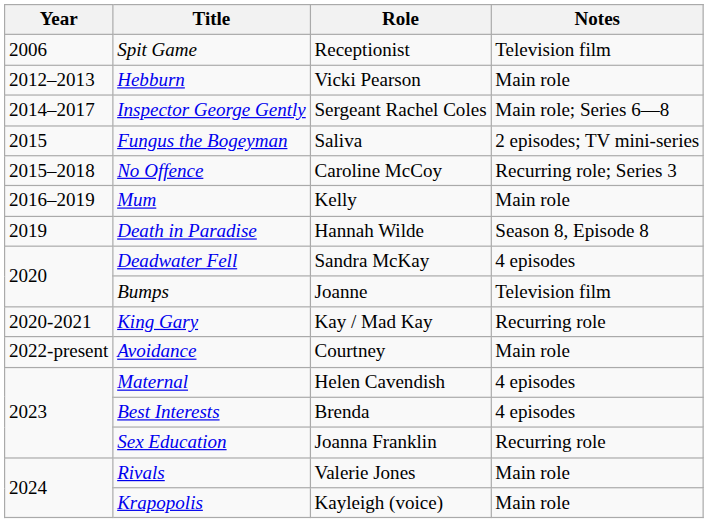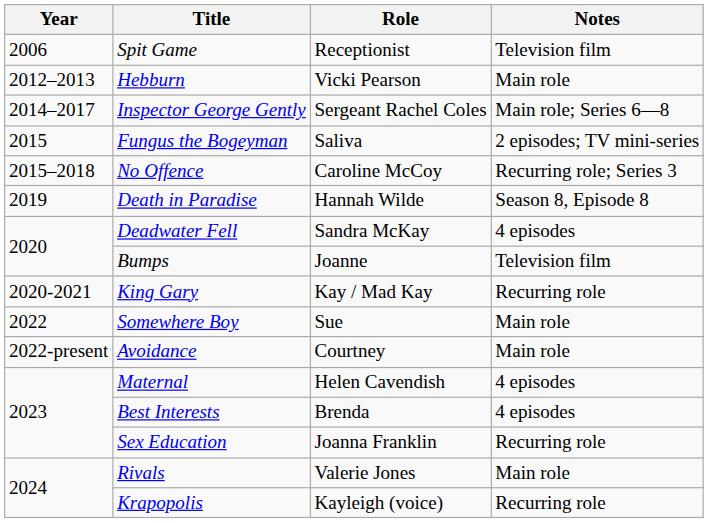- row: 2016–2019 | Mum | Kelly | Main role
+ row: 2022 | Somewhere Boy | Sue | Main role
Krapopolis | Notes: Main role -> Recurring role
